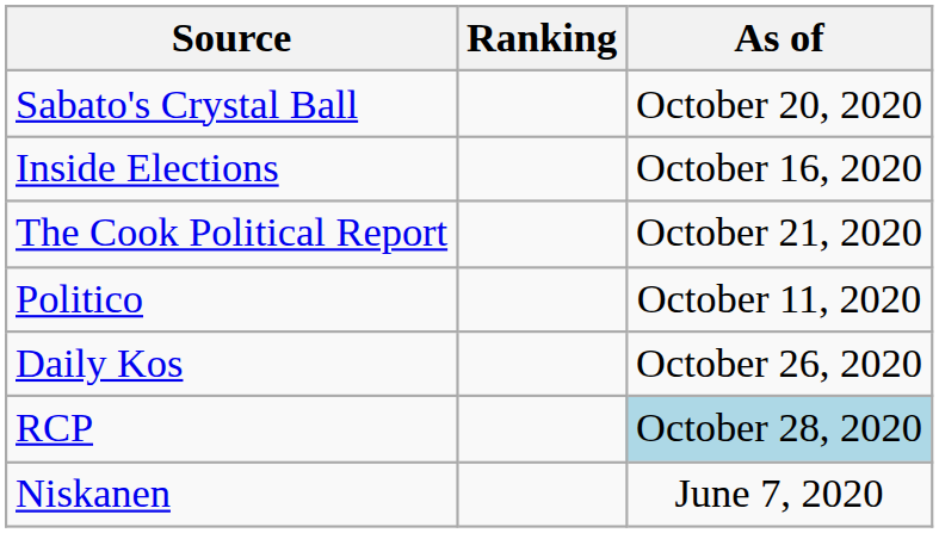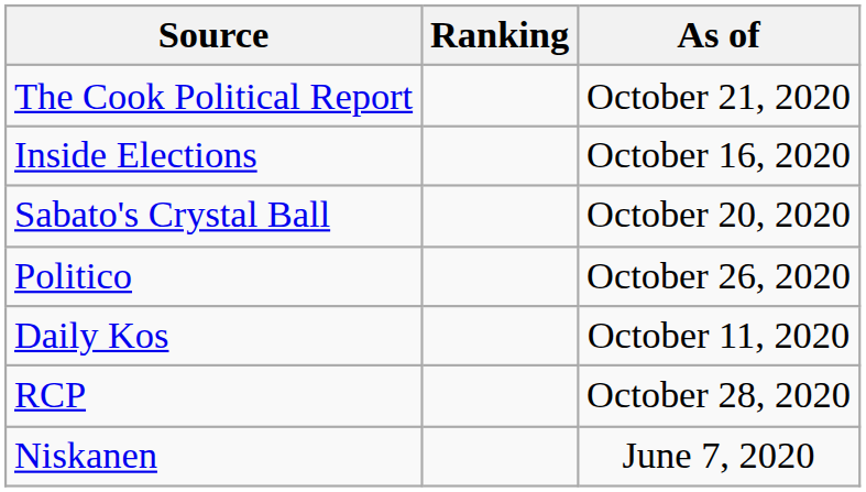rows swapped: The Cook Political Report <-> Sabato's Crystal Ball
Politico | As of: October 11, 2020 -> October 26, 2020
Daily Kos | As of: October 26, 2020 -> October 11, 2020
RCP | As of: lightblue background -> no background
